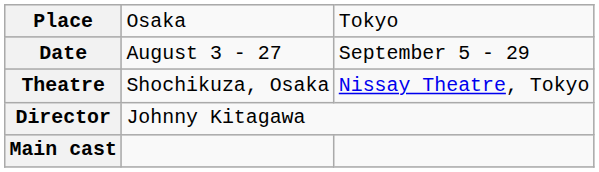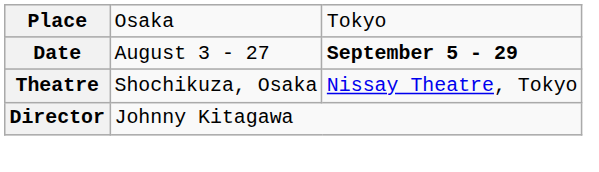Date | column 3: normal -> bold
- row: Main cast
